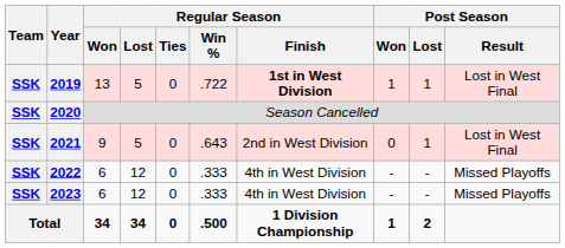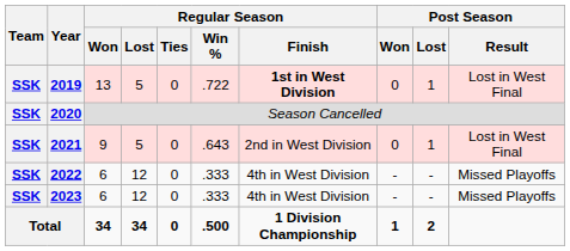2019 | Post Season / Won: 1 -> 0
